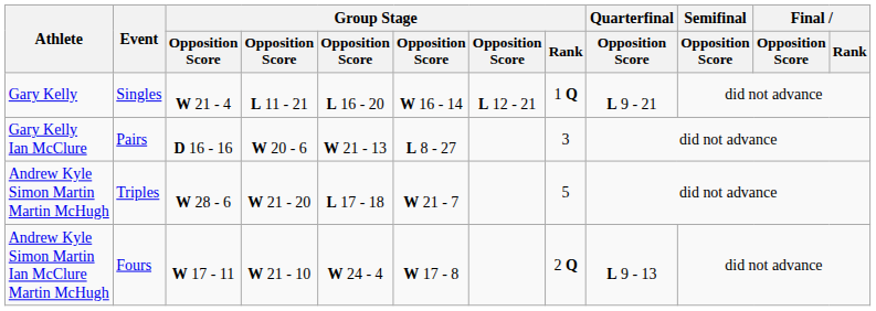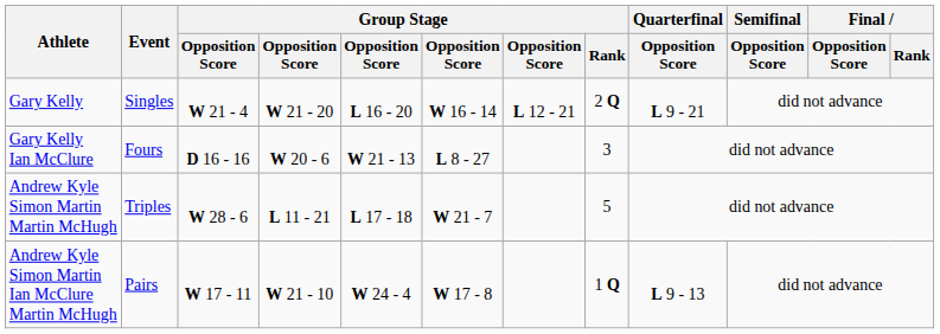Gary Kelly | column 4: L 11 - 21 -> W 21 - 20
Gary Kelly | Group Stage / Rank: 1 Q -> 2 Q
Gary Kelly Ian McClure | Event: Pairs -> Fours
Andrew Kyle Simon Martin Martin McHugh | column 4: W 21 - 20 -> L 11 - 21
Andrew Kyle Simon Martin Ian McClure Martin McHugh | Event: Fours -> Pairs
Andrew Kyle Simon Martin Ian McClure Martin McHugh | Group Stage / Rank: 2 Q -> 1 Q
